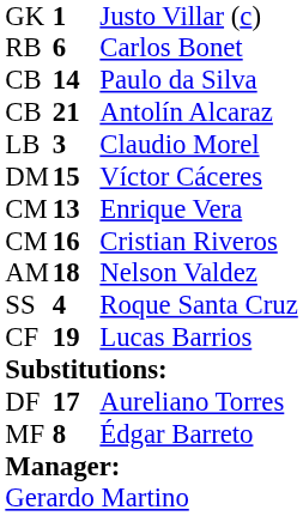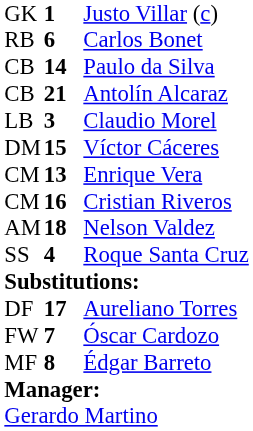- row: CF | 19 | Lucas Barrios
+ row: FW | 7 | Óscar Cardozo
